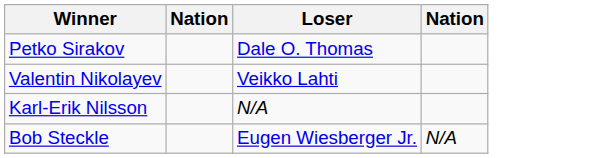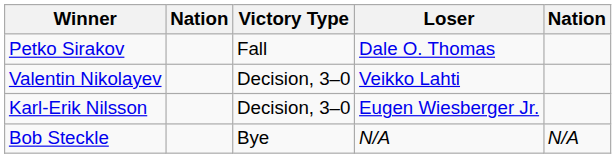+ column: Victory Type | Fall | Decision, 3–0 | Decision, 3–0 | Bye
Karl-Erik Nilsson | Loser: N/A -> Eugen Wiesberger Jr.
Bob Steckle | Loser: Eugen Wiesberger Jr. -> N/A
